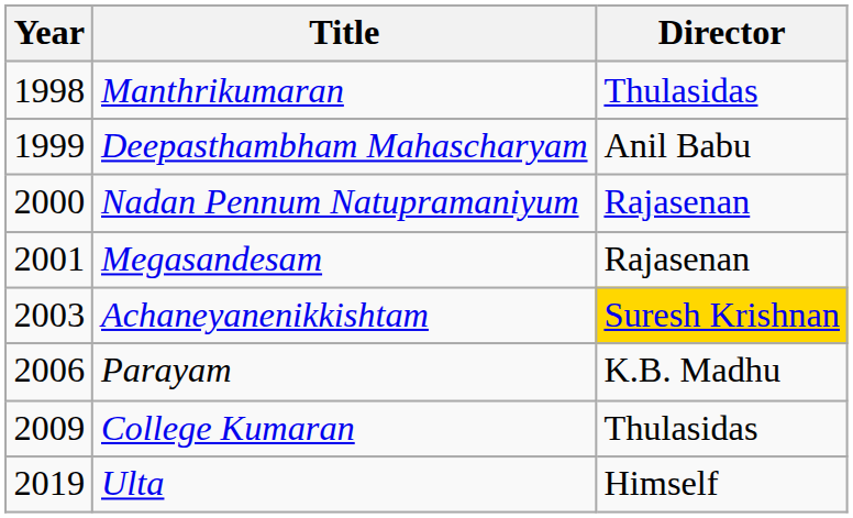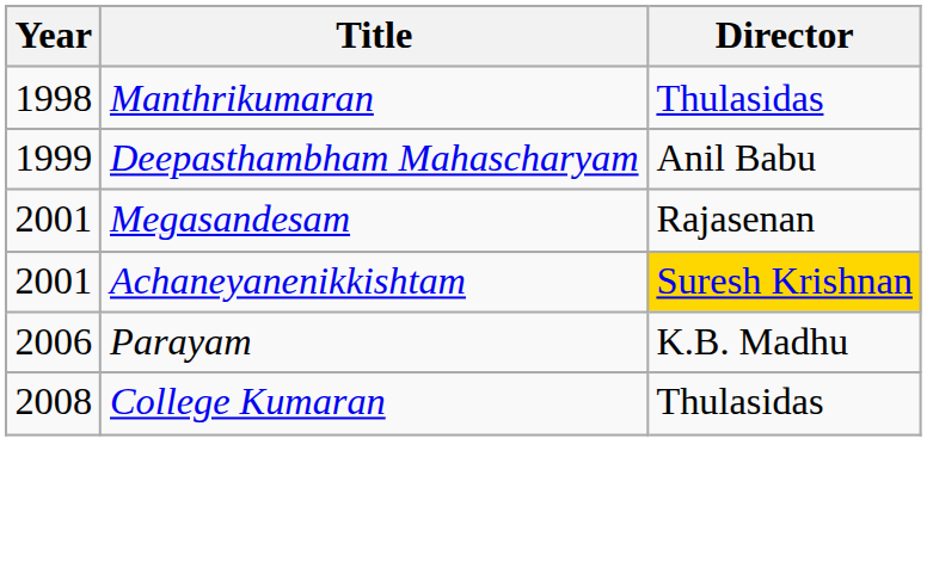- row: 2000 | Nadan Pennum Natupramaniyum | Rajasenan
Achaneyanenikkishtam | Year: 2003 -> 2001
College Kumaran | Year: 2009 -> 2008
- row: 2019 | Ulta | Himself
